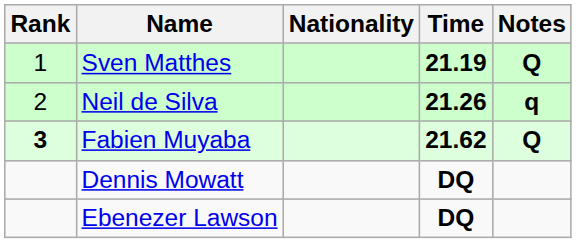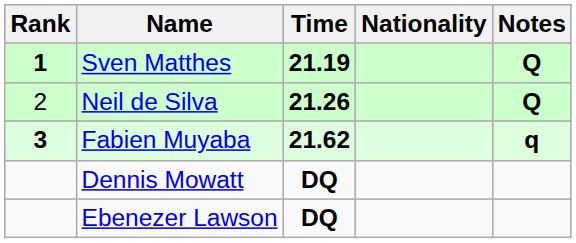columns swapped: Nationality <-> Time
Sven Matthes | Rank: normal -> bold
Neil de Silva | Notes: q -> Q
Fabien Muyaba | Notes: Q -> q
